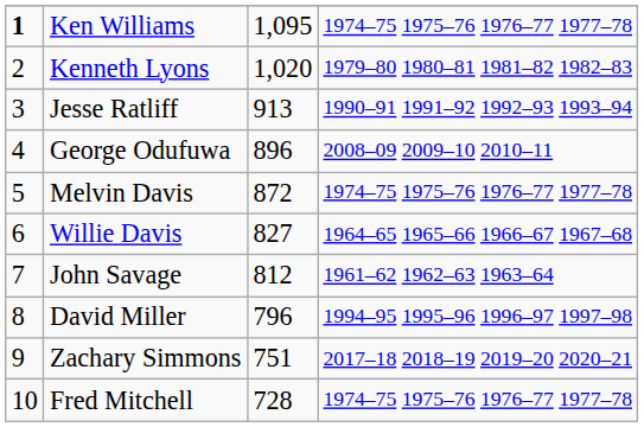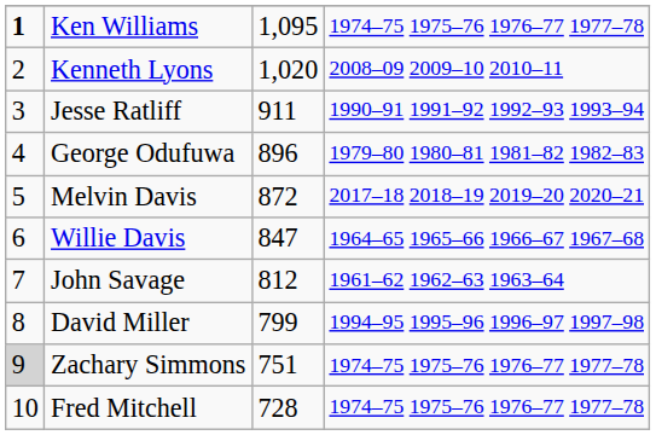Kenneth Lyons | column 4: 1979–80 1980–81 1981–82 1982–83 -> 2008–09 2009–10 2010–11
Jesse Ratliff | column 3: 913 -> 911
George Odufuwa | column 4: 2008–09 2009–10 2010–11 -> 1979–80 1980–81 1981–82 1982–83
Melvin Davis | column 4: 1974–75 1975–76 1976–77 1977–78 -> 2017–18 2018–19 2019–20 2020–21
Willie Davis | column 3: 827 -> 847
David Miller | column 3: 796 -> 799
Zachary Simmons | column 1: no background -> lightgrey background
Zachary Simmons | column 4: 2017–18 2018–19 2019–20 2020–21 -> 1974–75 1975–76 1976–77 1977–78
